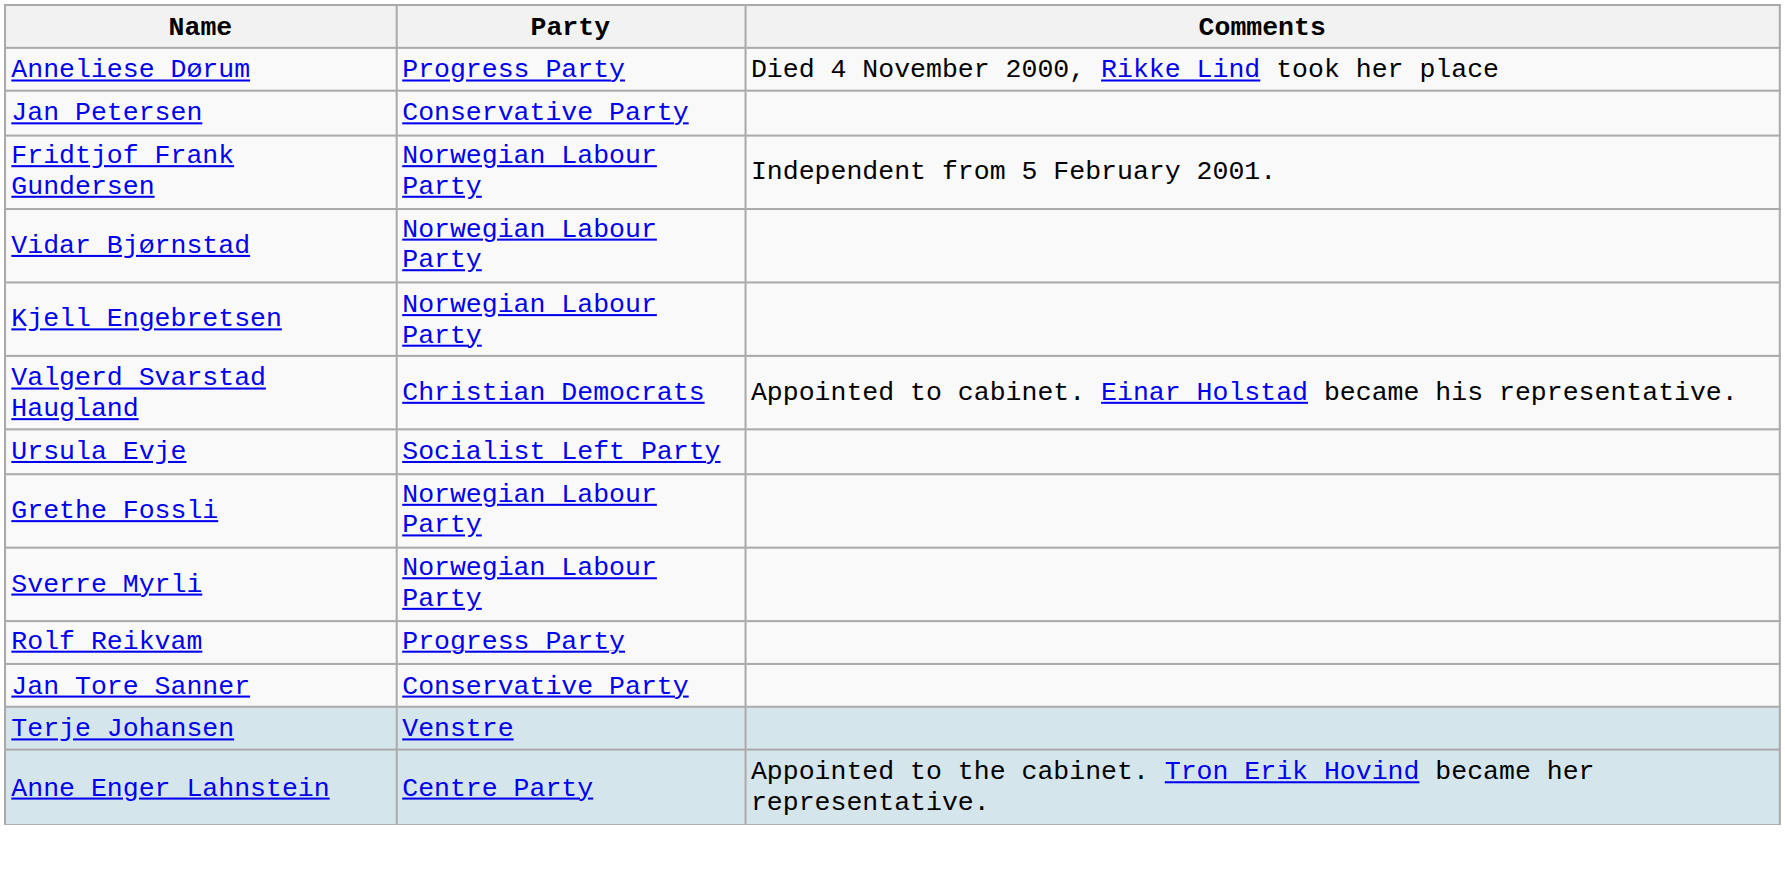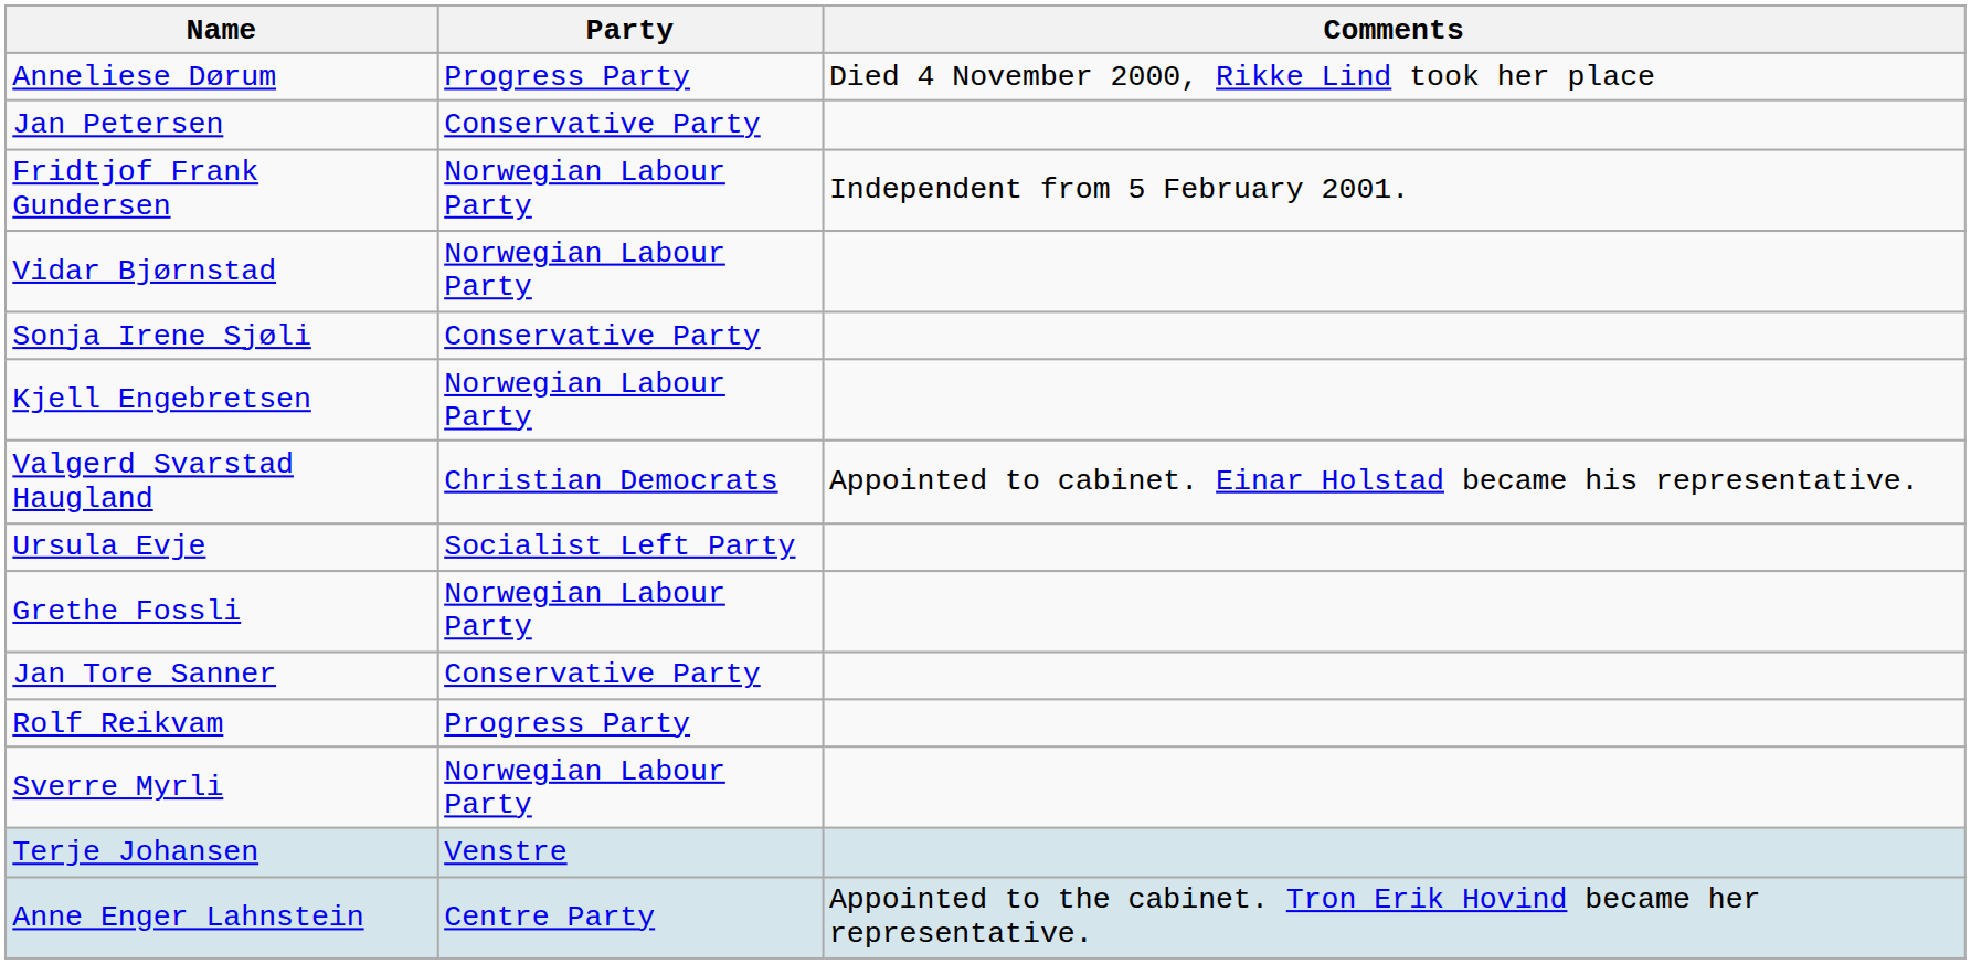+ row: Sonja Irene Sjøli | Conservative Party
rows swapped: Jan Tore Sanner <-> Sverre Myrli
